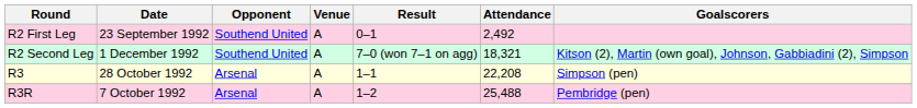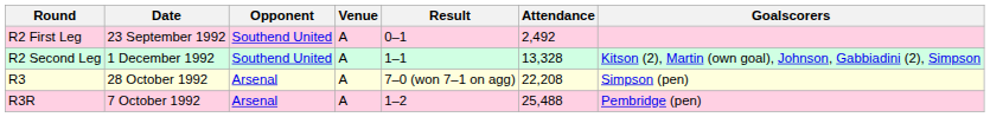R2 Second Leg | Result: 7–0 (won 7–1 on agg) -> 1–1
R2 Second Leg | Attendance: 18,321 -> 13,328
R3 | Result: 1–1 -> 7–0 (won 7–1 on agg)
